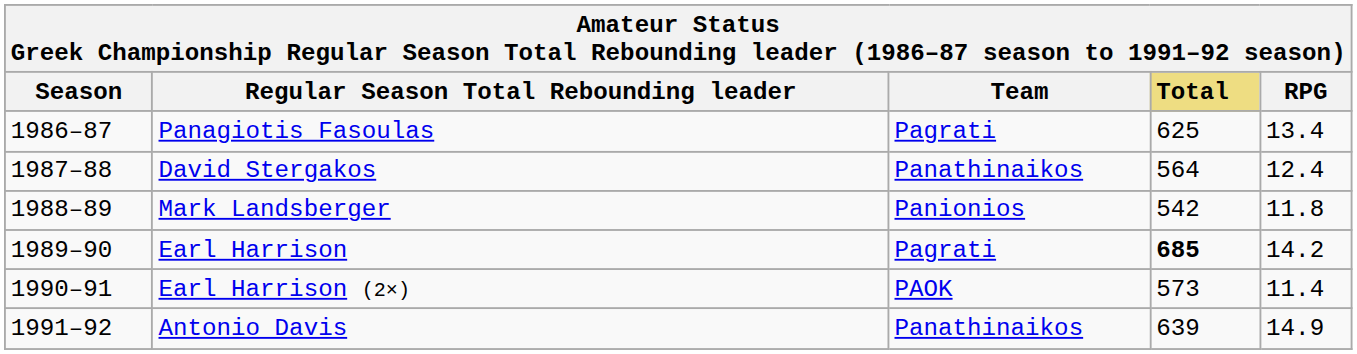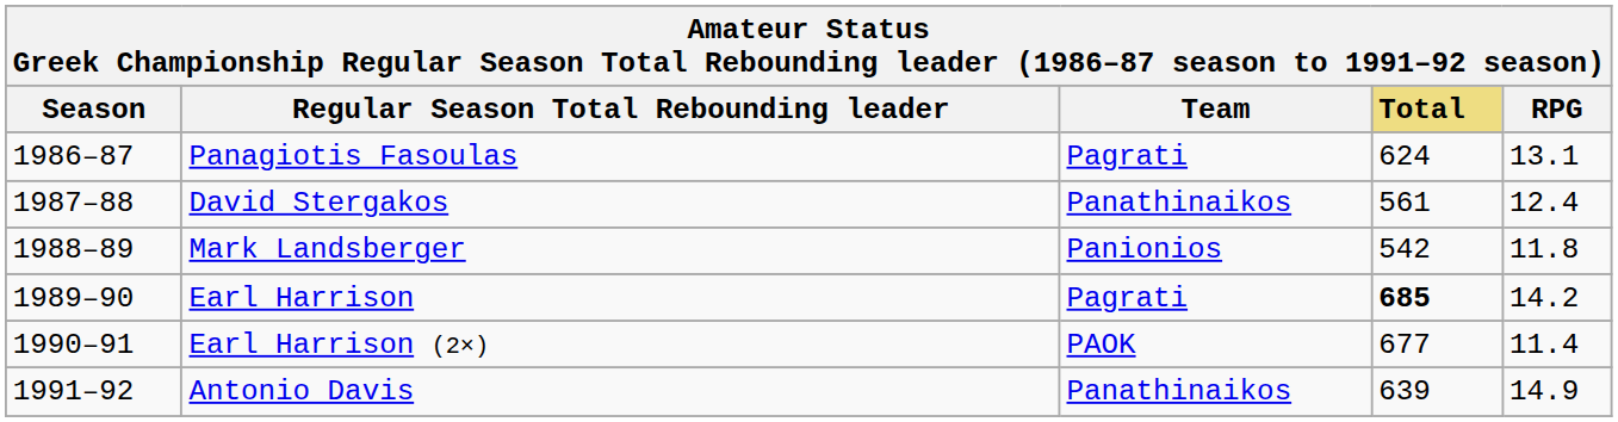Panagiotis Fasoulas | Total: 625 -> 624
Panagiotis Fasoulas | RPG: 13.4 -> 13.1
David Stergakos | Total: 564 -> 561
Earl Harrison (2×) | Total: 573 -> 677
